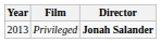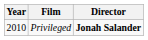Privileged | Year: 2013 -> 2010
